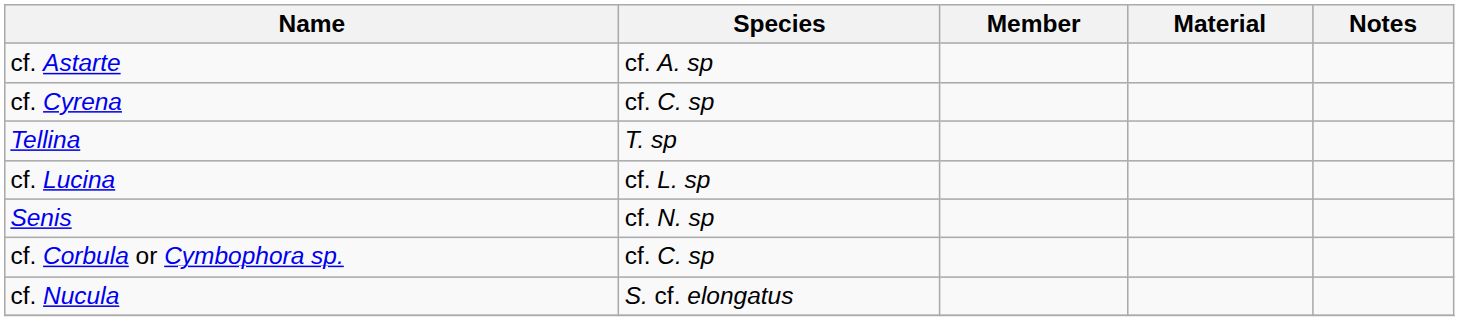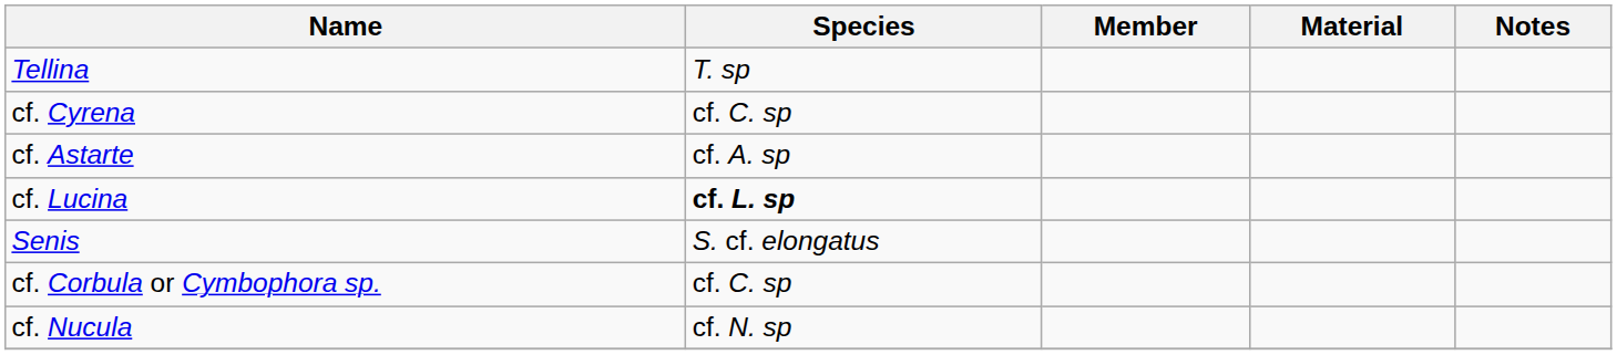rows swapped: Tellina <-> cf. Astarte
cf. Lucina | Species: normal -> bold
Senis | Species: cf. N. sp -> S. cf. elongatus
cf. Nucula | Species: S. cf. elongatus -> cf. N. sp
